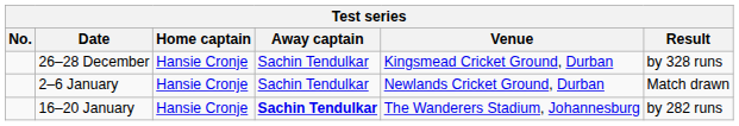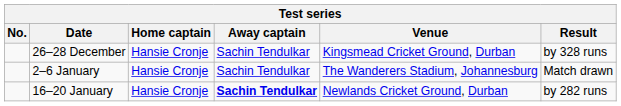2–6 January | Venue: Newlands Cricket Ground, Durban -> The Wanderers Stadium, Johannesburg
16–20 January | Venue: The Wanderers Stadium, Johannesburg -> Newlands Cricket Ground, Durban
